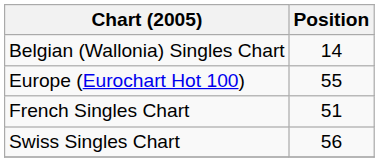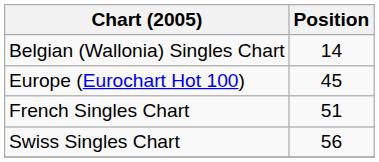Europe (Eurochart Hot 100) | Position: 55 -> 45
